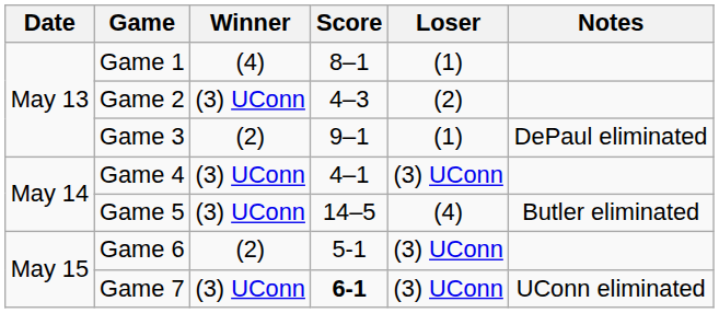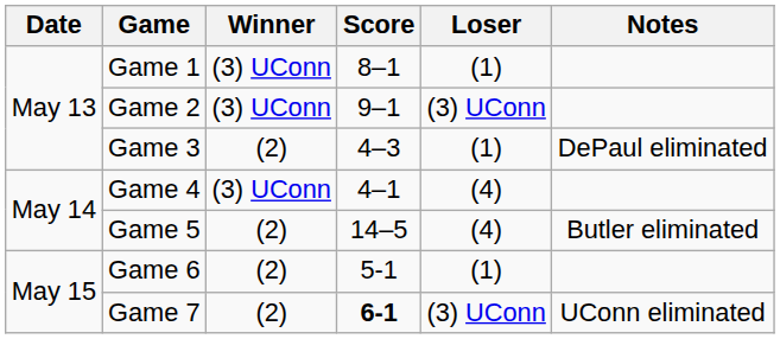Game 1 | Winner: (4) -> (3) UConn
Game 2 | Score: 4–3 -> 9–1
Game 2 | Loser: (2) -> (3) UConn
Game 3 | Score: 9–1 -> 4–3
Game 4 | Loser: (3) UConn -> (4)
Game 5 | Winner: (3) UConn -> (2)
Game 6 | Loser: (3) UConn -> (1)
Game 7 | Winner: (3) UConn -> (2)
